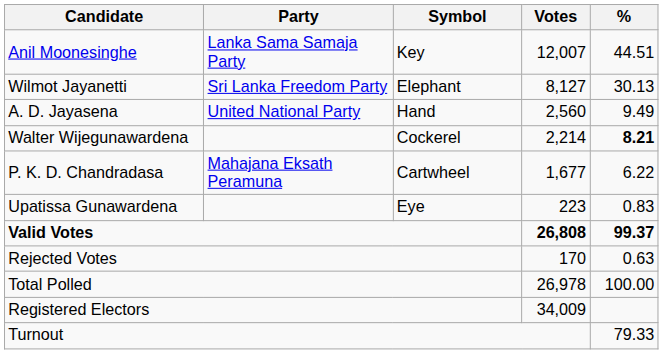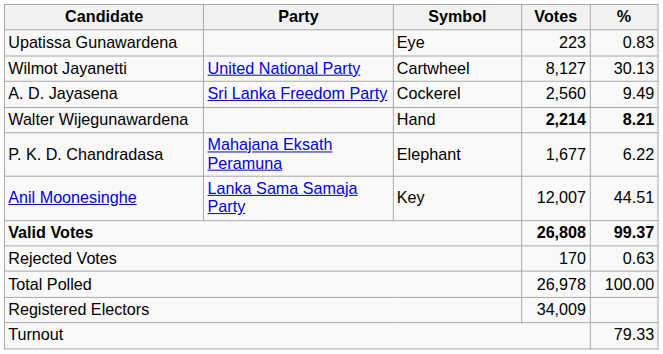rows swapped: Anil Moonesinghe <-> Upatissa Gunawardena
Wilmot Jayanetti | Party: Sri Lanka Freedom Party -> United National Party
Wilmot Jayanetti | Symbol: Elephant -> Cartwheel
A. D. Jayasena | Party: United National Party -> Sri Lanka Freedom Party
A. D. Jayasena | Symbol: Hand -> Cockerel
Walter Wijegunawardena | Symbol: Cockerel -> Hand
Walter Wijegunawardena | Votes: normal -> bold
P. K. D. Chandradasa | Symbol: Cartwheel -> Elephant
